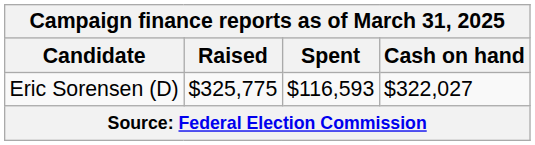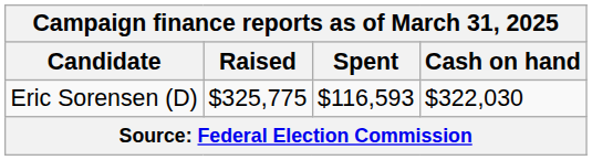Eric Sorensen (D) | Cash on hand: $322,027 -> $322,030
